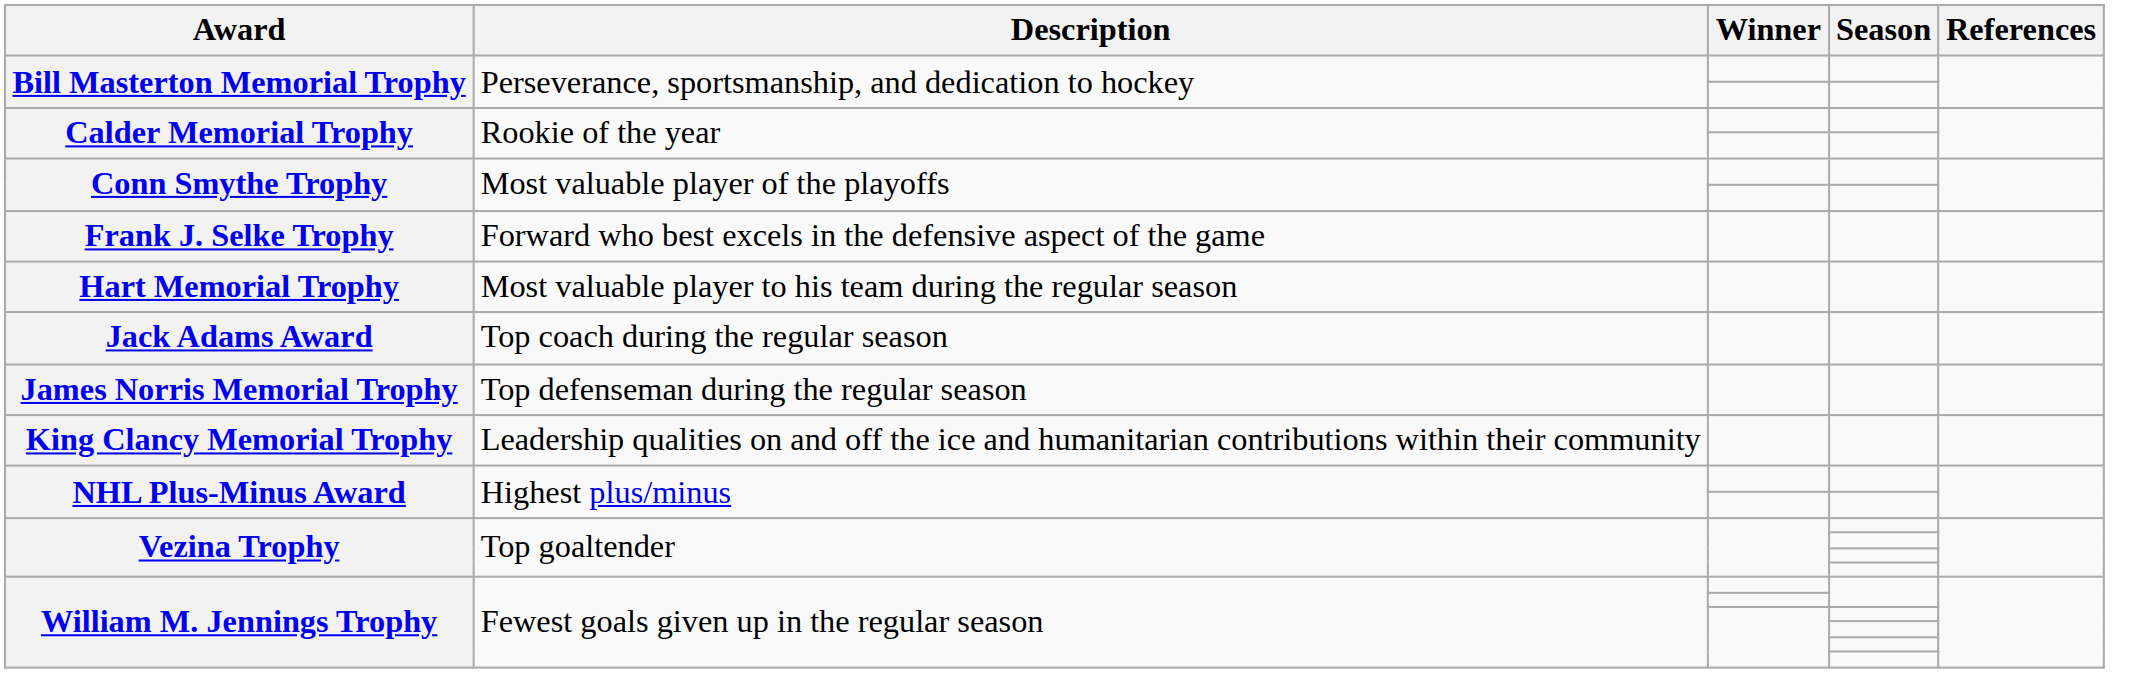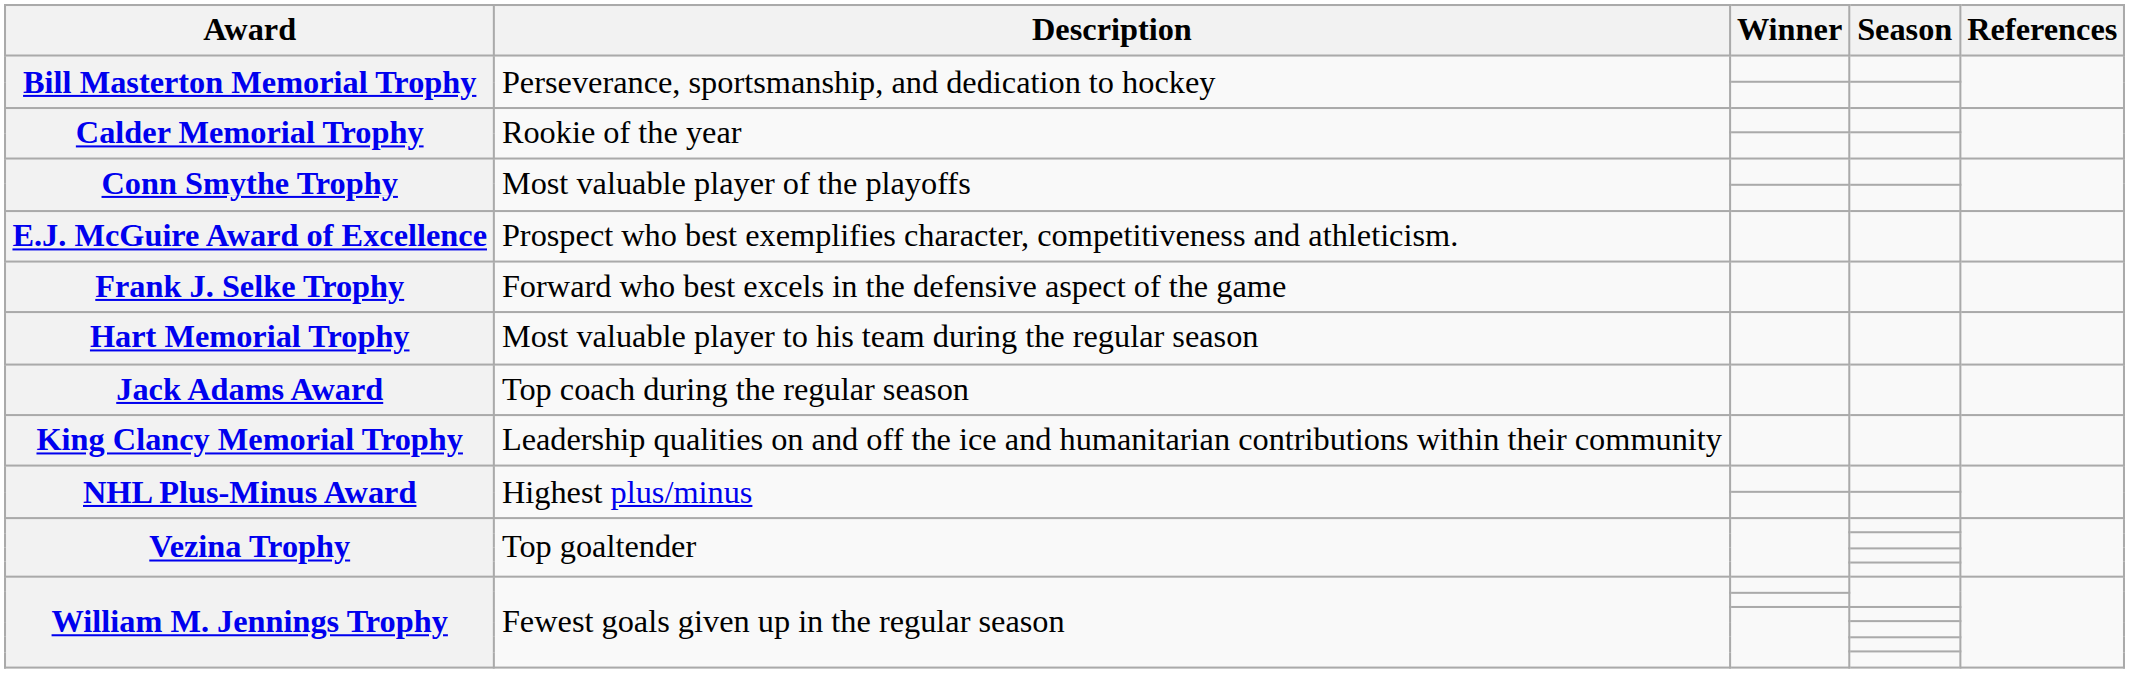+ row: E.J. McGuire Award of Excellence | Prospect who best exemplifies character, competitiveness and athleticism.
- row: James Norris Memorial Trophy | Top defenseman during the regular season
